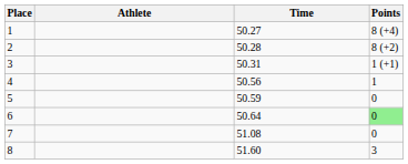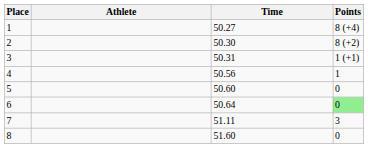2 | Time: 50.28 -> 50.30
5 | Time: 50.59 -> 50.60
7 | Time: 51.08 -> 51.11
7 | Points: 0 -> 3
8 | Points: 3 -> 0
